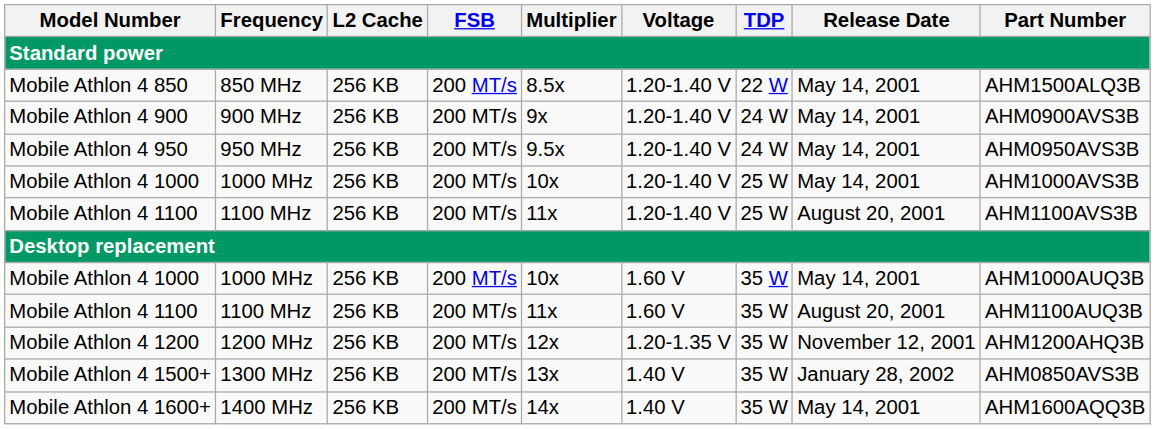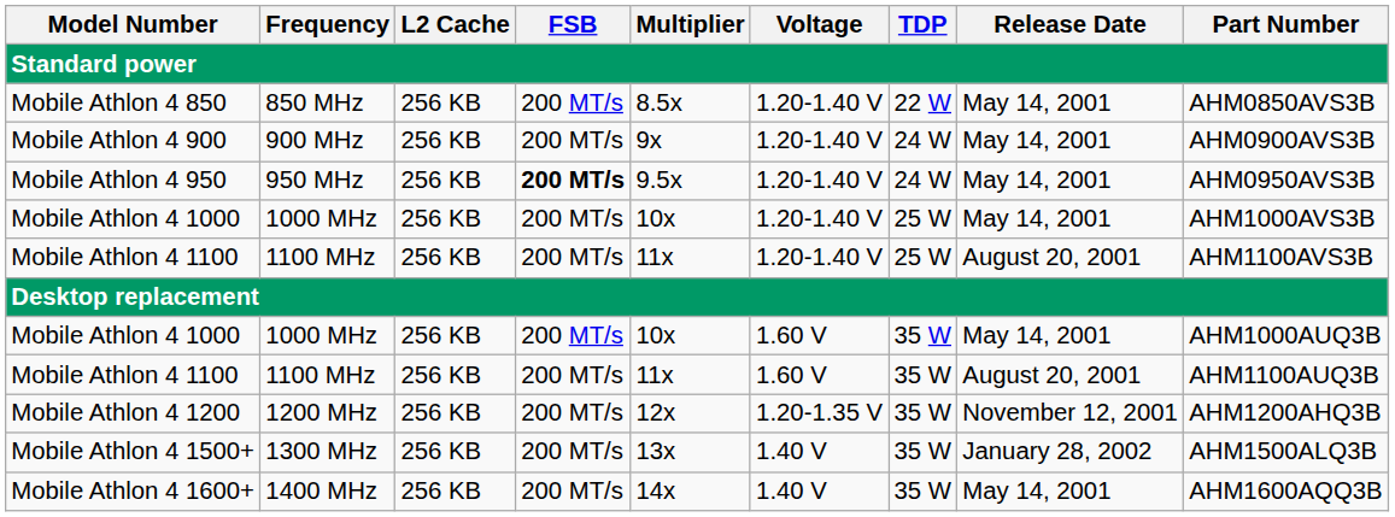Mobile Athlon 4 850 | Part Number: AHM1500ALQ3B -> AHM0850AVS3B
Mobile Athlon 4 950 | FSB: normal -> bold
Mobile Athlon 4 1500+ | Part Number: AHM0850AVS3B -> AHM1500ALQ3B
